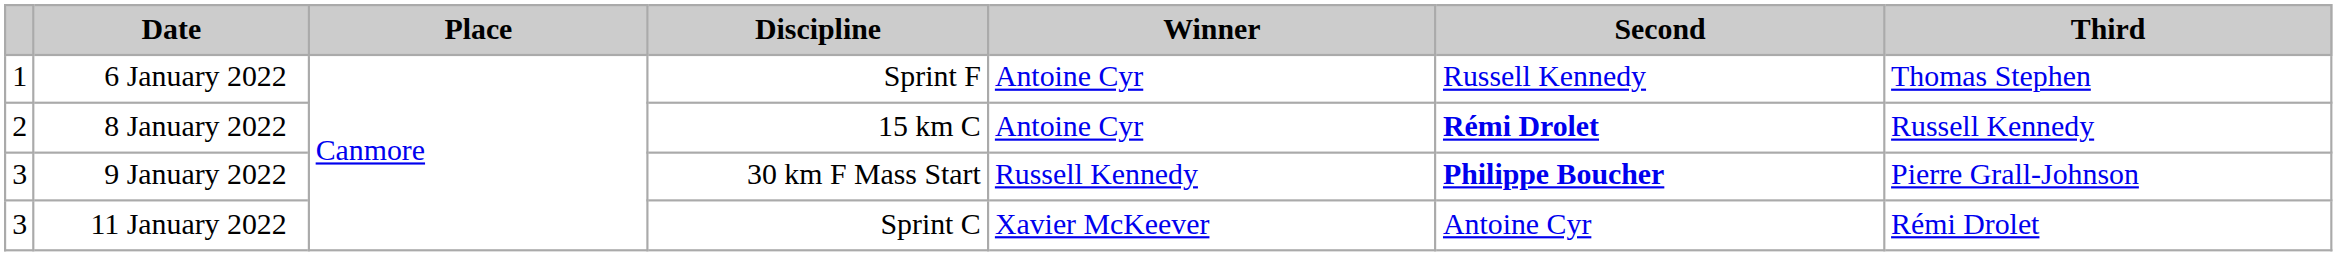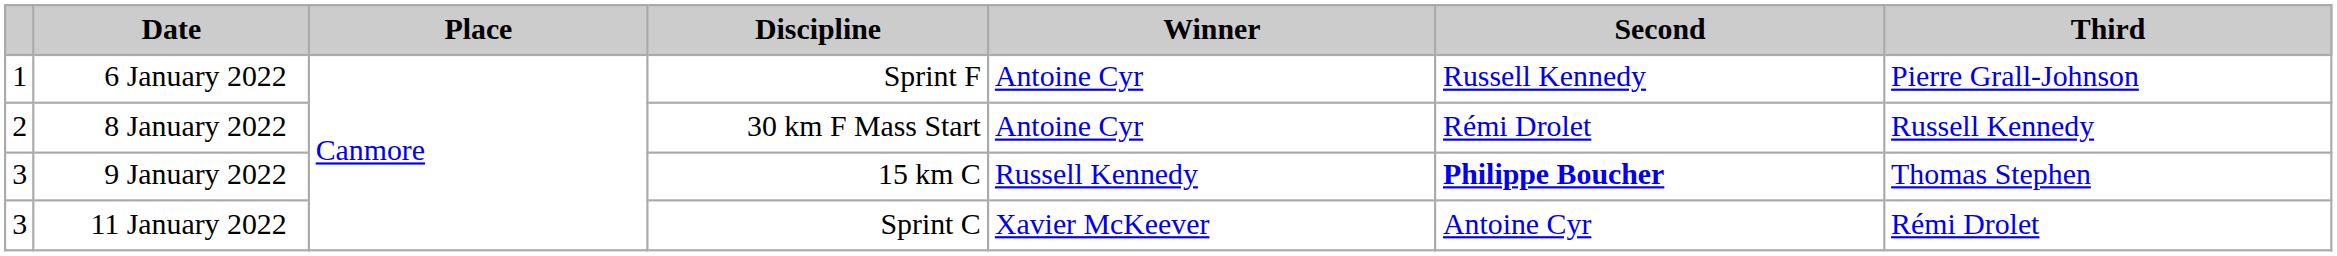6 January 2022 | Third: Thomas Stephen -> Pierre Grall-Johnson
8 January 2022 | Discipline: 15 km C -> 30 km F Mass Start
8 January 2022 | Second: bold -> normal
9 January 2022 | Discipline: 30 km F Mass Start -> 15 km C
9 January 2022 | Third: Pierre Grall-Johnson -> Thomas Stephen
